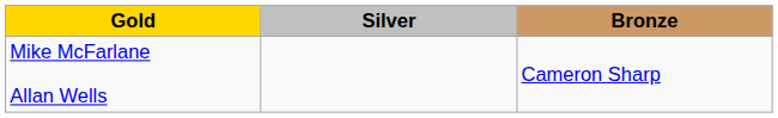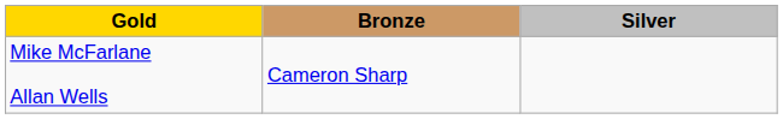columns swapped: Silver <-> Bronze
